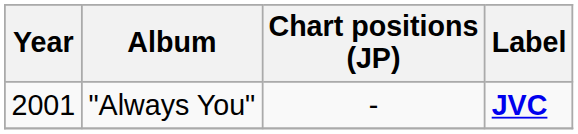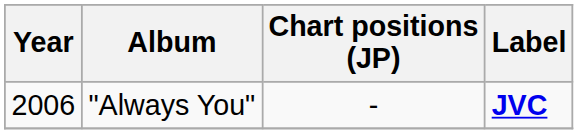"Always You" | Year: 2001 -> 2006
